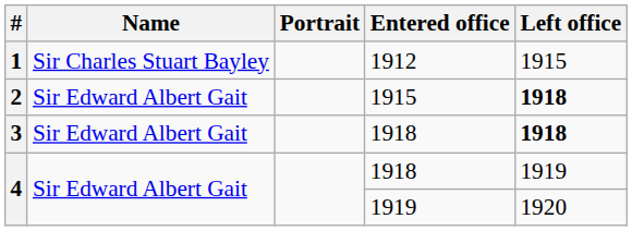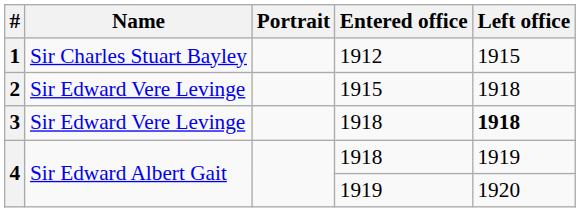2 | Name: Sir Edward Albert Gait -> Sir Edward Vere Levinge
2 | Left office: bold -> normal
3 | Name: Sir Edward Albert Gait -> Sir Edward Vere Levinge
